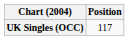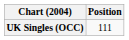UK Singles (OCC) | Position: 117 -> 111
